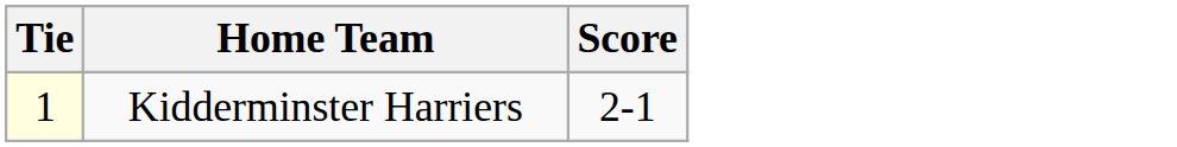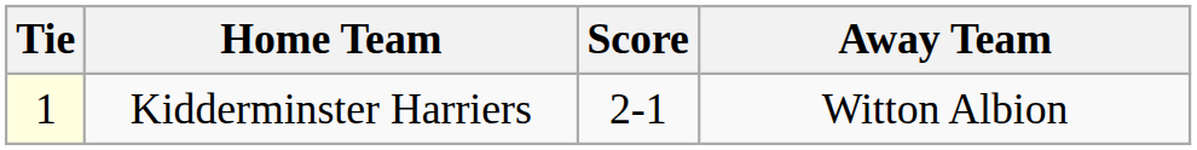+ column: Away Team | Witton Albion
